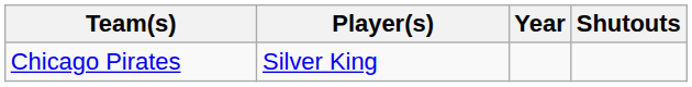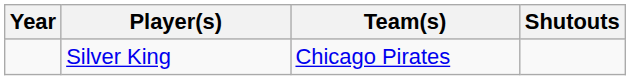columns swapped: Year <-> Team(s)
